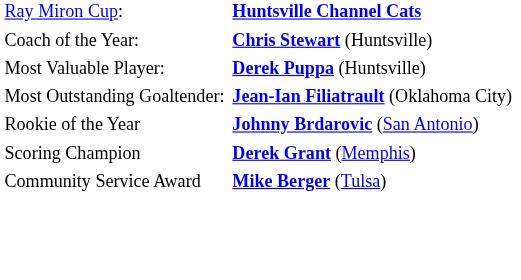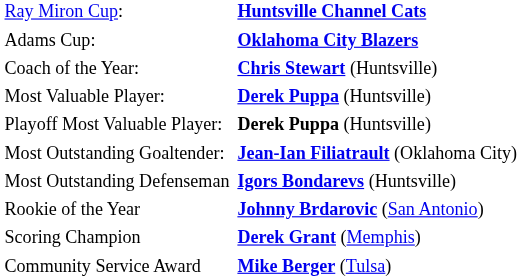+ row: Adams Cup: | Oklahoma City Blazers
+ row: Playoff Most Valuable Player: | Derek Puppa (Huntsville)
+ row: Most Outstanding Defenseman | Igors Bondarevs (Huntsville)
